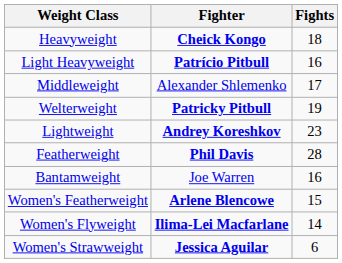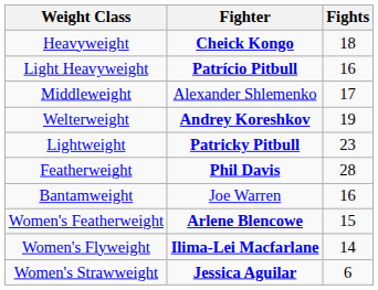Welterweight | Fighter: Patricky Pitbull -> Andrey Koreshkov
Lightweight | Fighter: Andrey Koreshkov -> Patricky Pitbull
